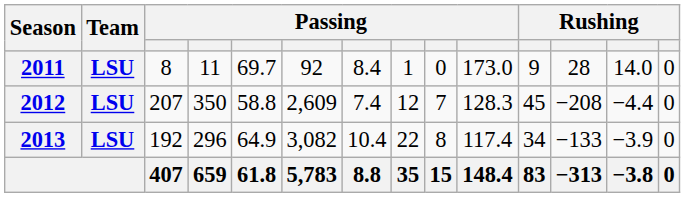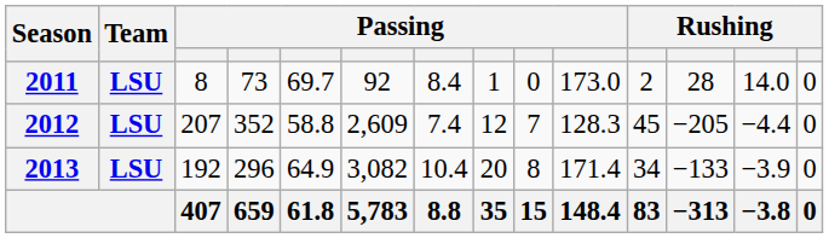2011 | column 4: 11 -> 73
2011 | column 11: 9 -> 2
2012 | column 4: 350 -> 352
2012 | column 12: −208 -> −205
2013 | column 8: 22 -> 20
2013 | column 10: 117.4 -> 171.4
